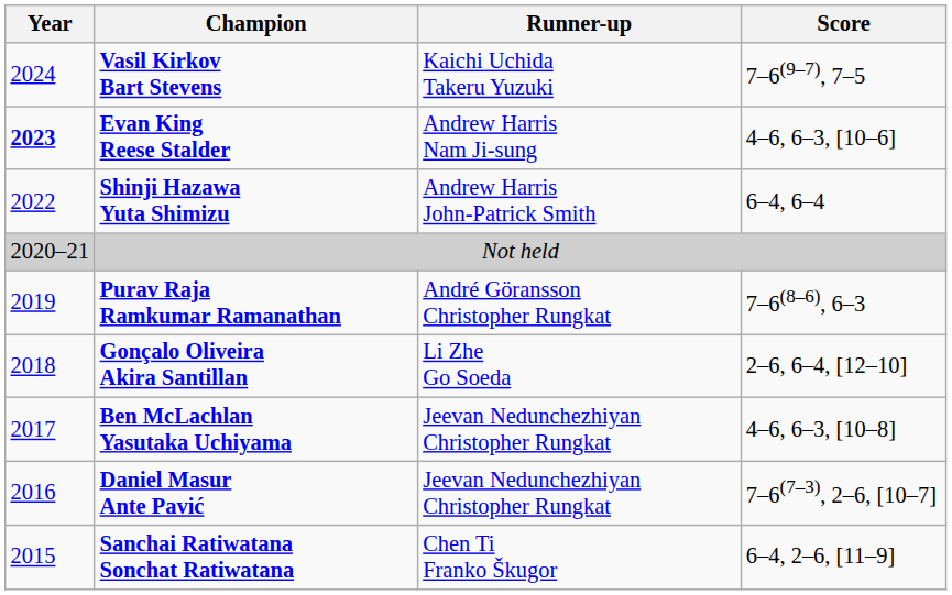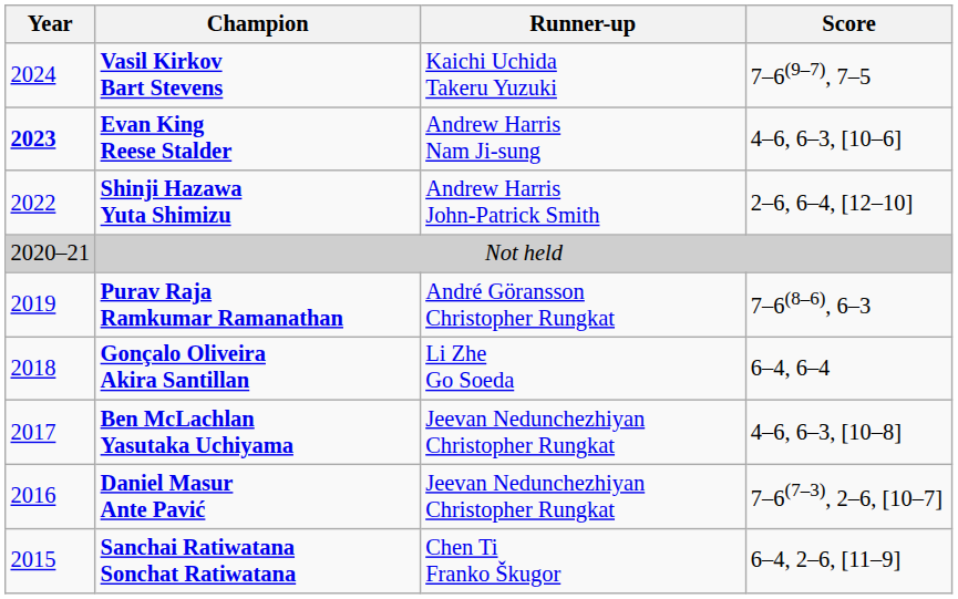Shinji Hazawa Yuta Shimizu | Score: 6–4, 6–4 -> 2–6, 6–4, [12–10]
Gonçalo Oliveira Akira Santillan | Score: 2–6, 6–4, [12–10] -> 6–4, 6–4
